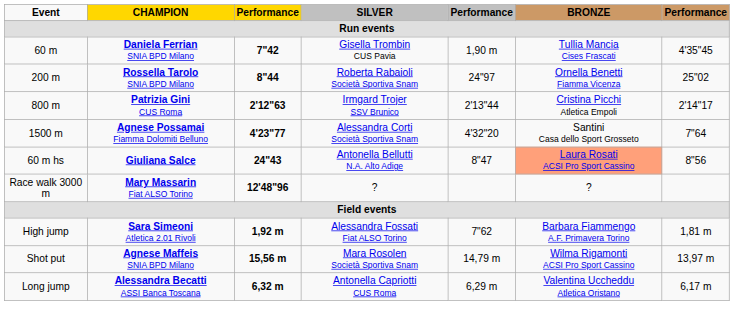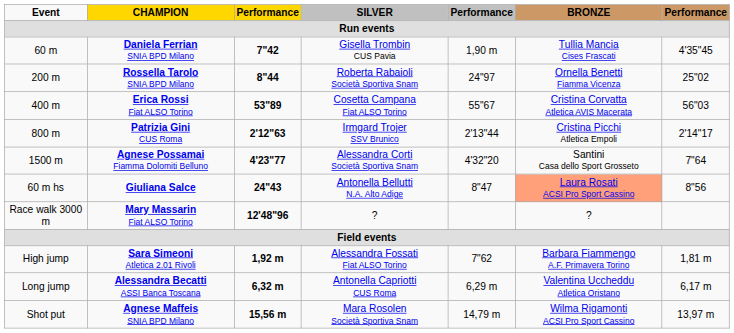+ row: 400 m | Erica Rossi Fiat ALSO Torino | 53"89 | Cosetta Campana Fiat ALSO Torino | 55"67 | Cristina Corvatta Atletica AVIS Macerata | 56"03
rows swapped: Long jump <-> Shot put
